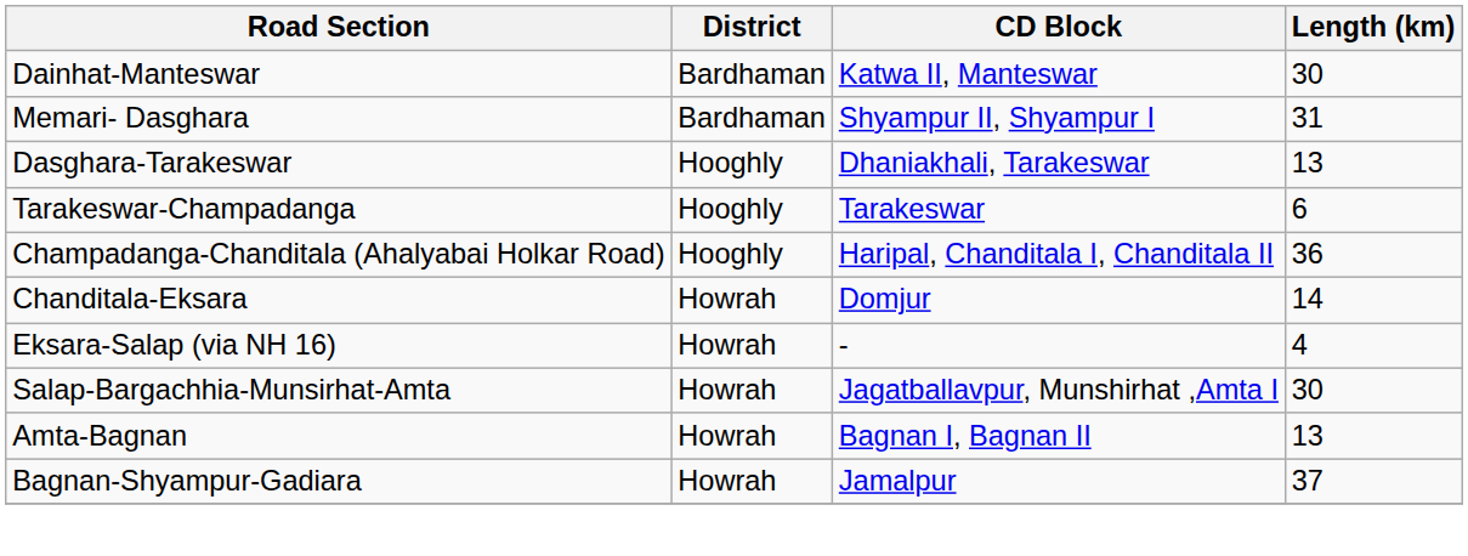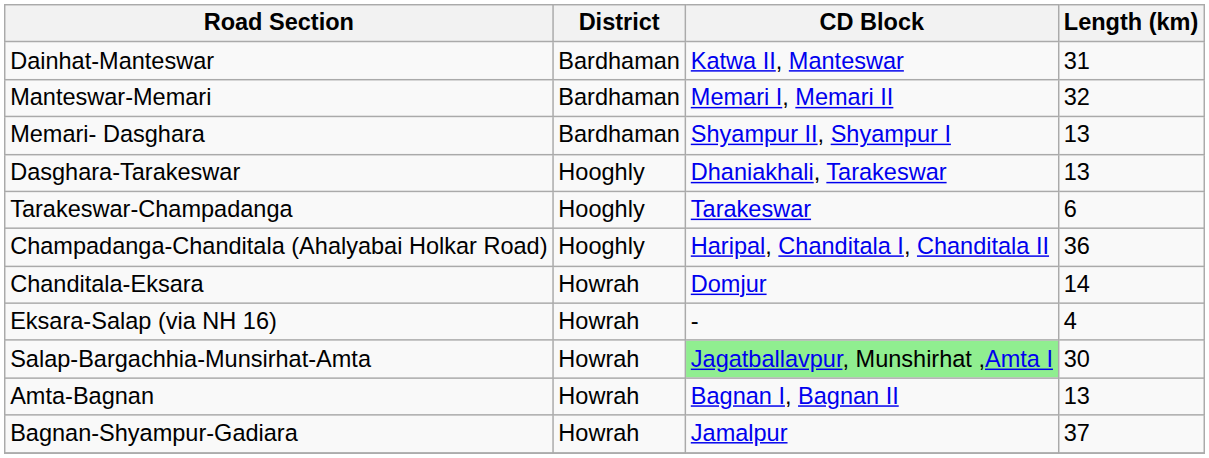Dainhat-Manteswar | Length (km): 30 -> 31
+ row: Manteswar-Memari | Bardhaman | Memari I, Memari II | 32
Memari- Dasghara | Length (km): 31 -> 13
Salap-Bargachhia-Munsirhat-Amta | CD Block: no background -> lightgreen background
